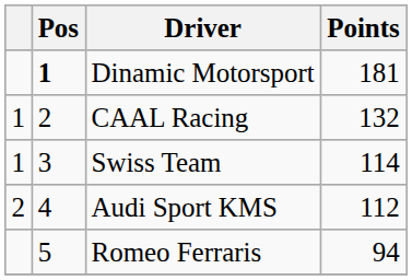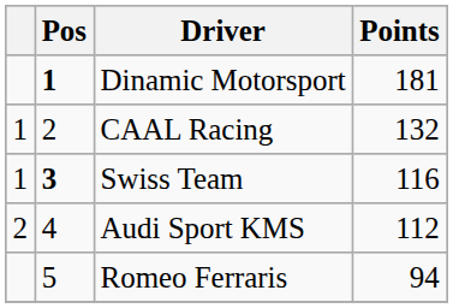Swiss Team | Pos: normal -> bold
Swiss Team | Points: 114 -> 116
